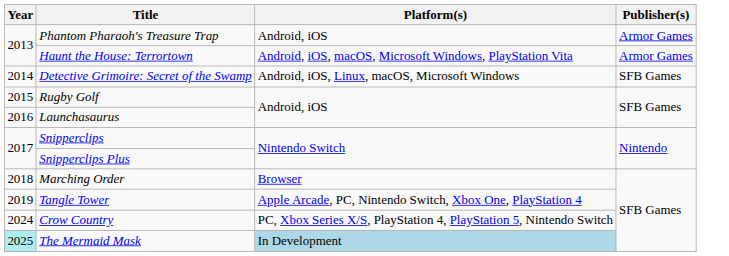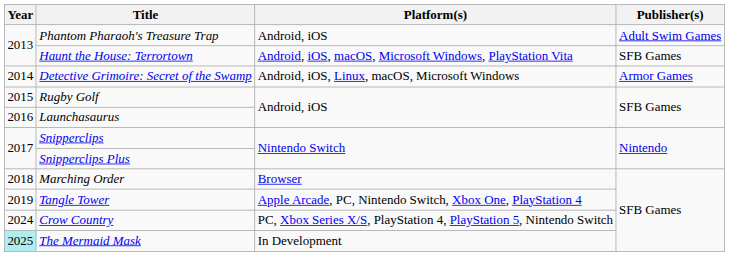Phantom Pharaoh's Treasure Trap | Publisher(s): Armor Games -> Adult Swim Games
Haunt the House: Terrortown | Publisher(s): Armor Games -> SFB Games
Detective Grimoire: Secret of the Swamp | Publisher(s): SFB Games -> Armor Games
The Mermaid Mask | Platform(s): lightblue background -> no background
